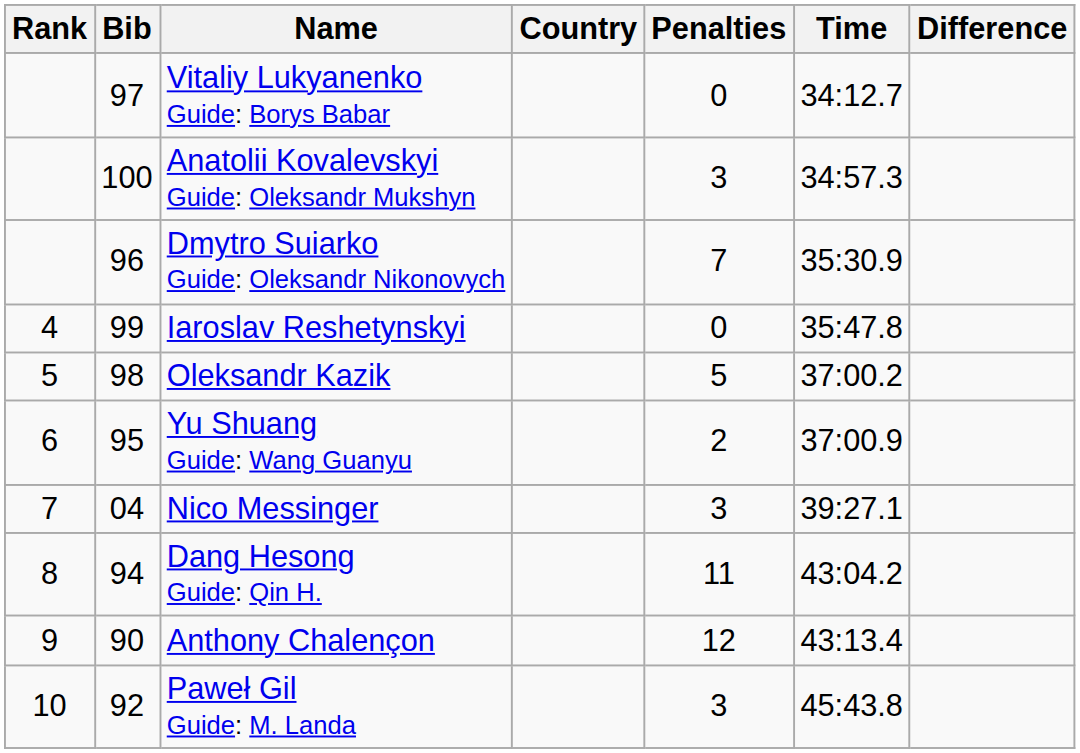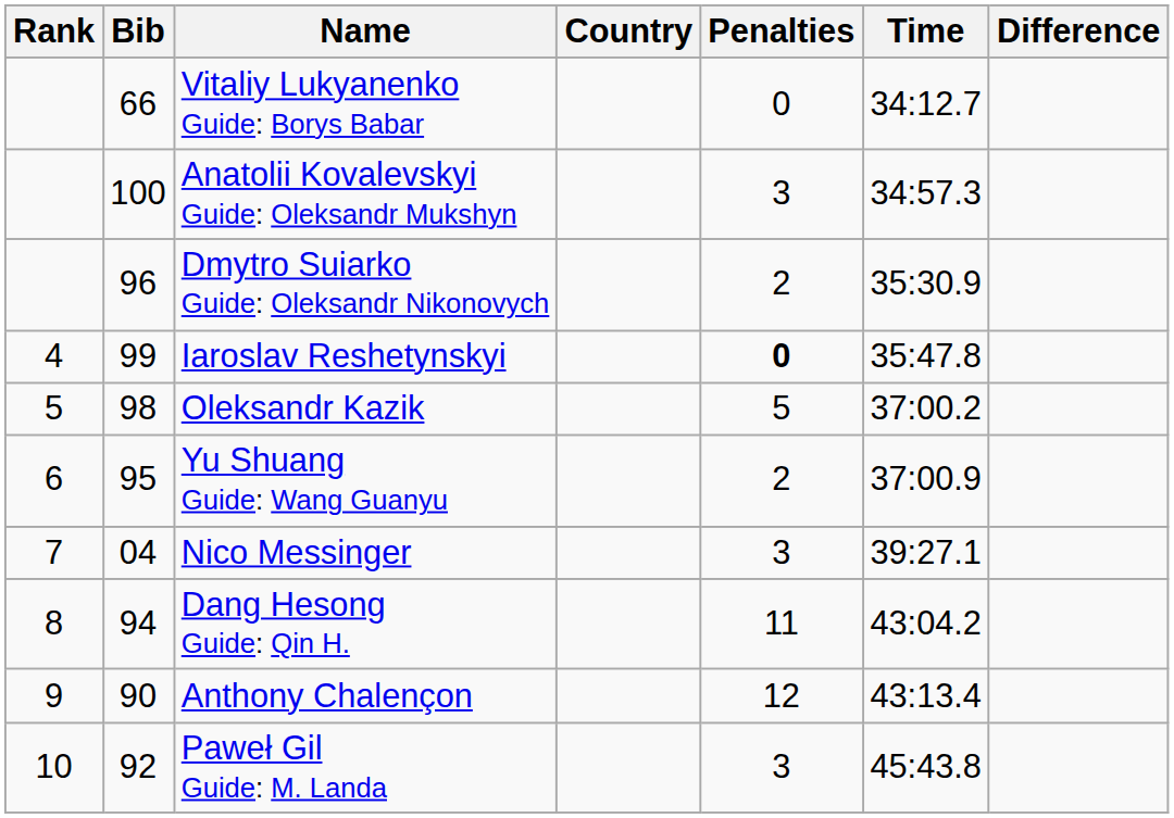Vitaliy Lukyanenko Guide: Borys Babar | Bib: 97 -> 66
Dmytro Suiarko Guide: Oleksandr Nikonovych | Penalties: 7 -> 2
Iaroslav Reshetynskyi | Penalties: normal -> bold
